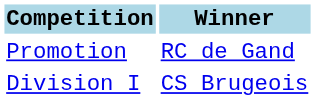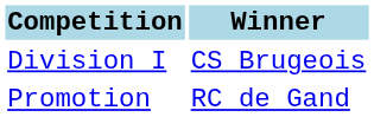rows swapped: Division I <-> Promotion
